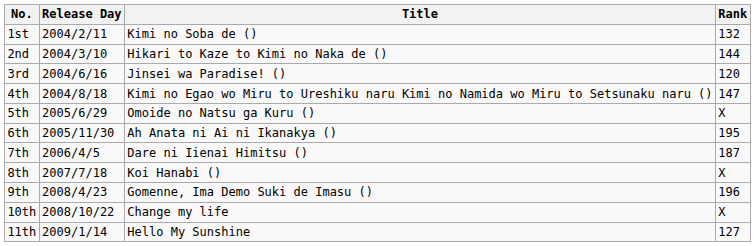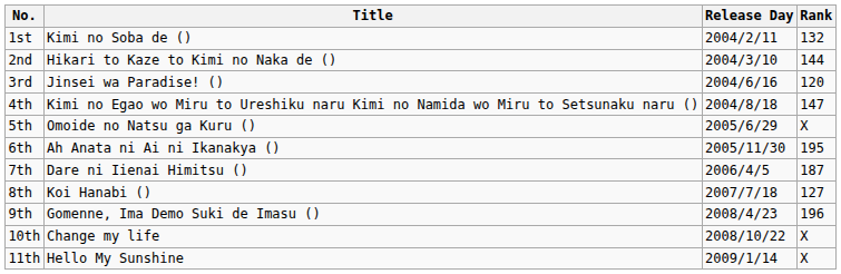columns swapped: Release Day <-> Title
8th | Rank: X -> 127
11th | Rank: 127 -> X
